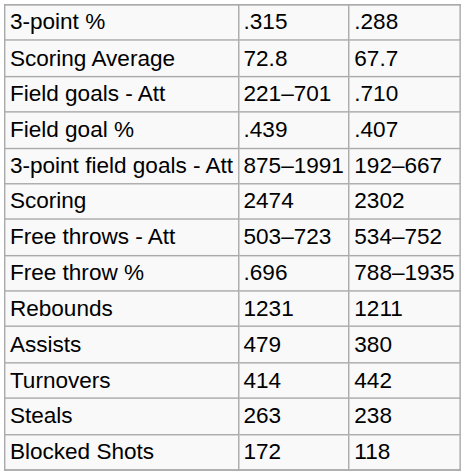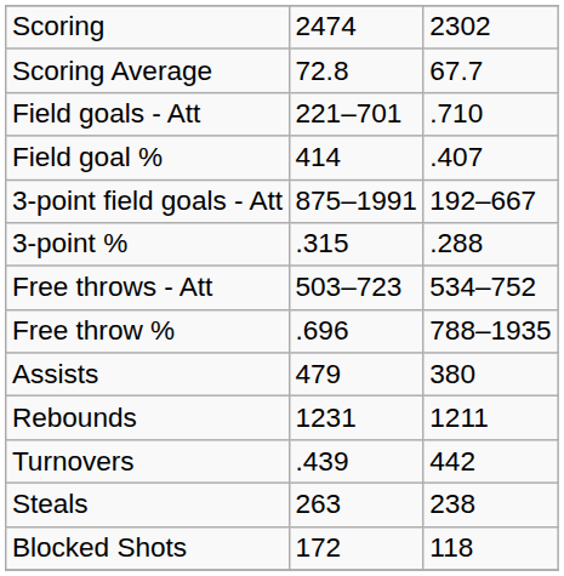rows swapped: Scoring <-> 3-point %
Field goal % | column 2: .439 -> 414
rows swapped: Rebounds <-> Assists
Turnovers | column 2: 414 -> .439
